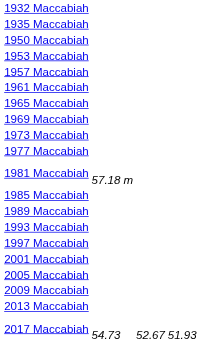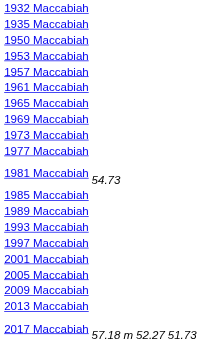1981 Maccabiah | column 2: 57.18 m -> 54.73
2017 Maccabiah | column 2: 54.73 -> 57.18 m
2017 Maccabiah | column 3: 52.67 -> 52.27
2017 Maccabiah | column 4: 51.93 -> 51.73
